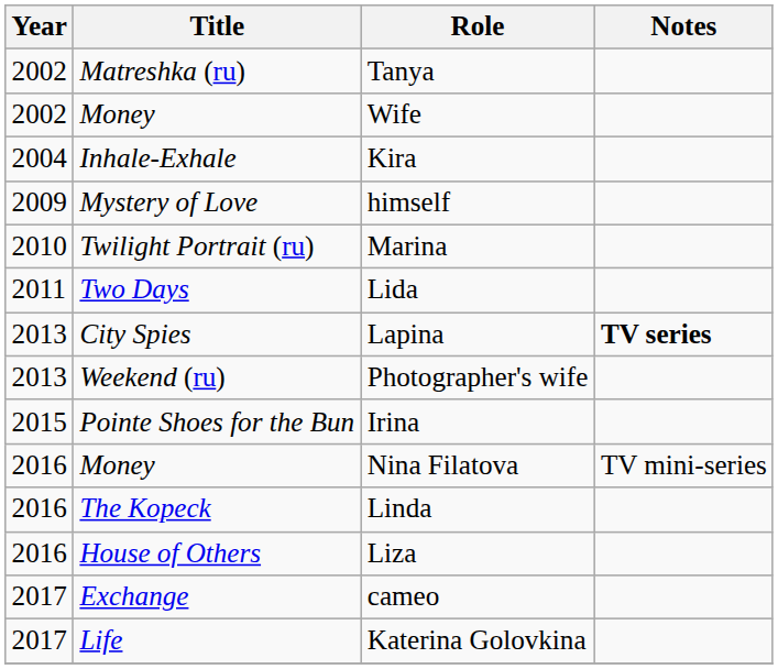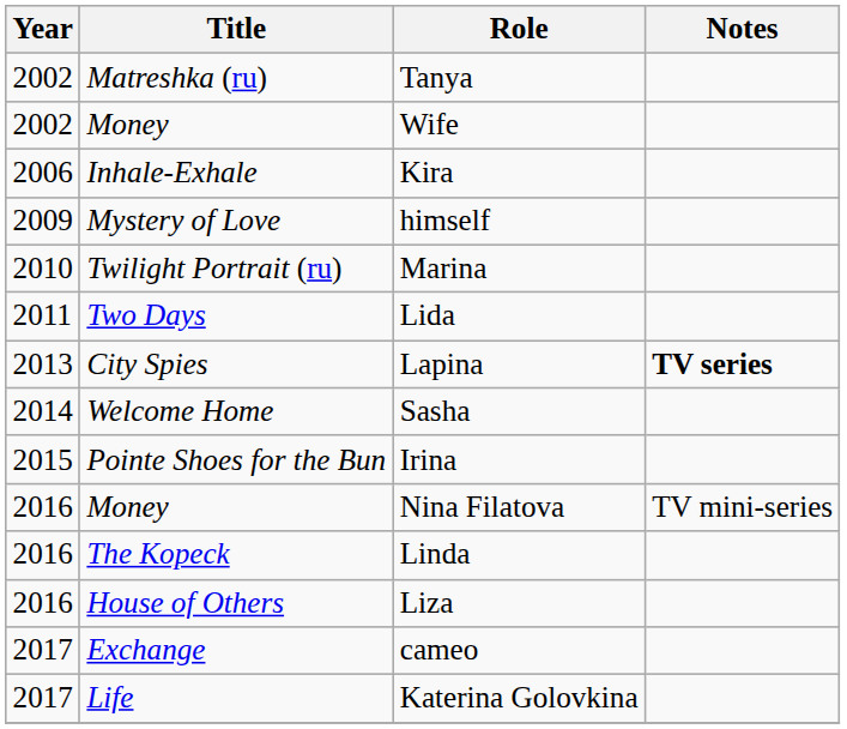Kira | Year: 2004 -> 2006
- row: 2013 | Weekend (ru) | Photographer's wife
+ row: 2014 | Welcome Home | Sasha
